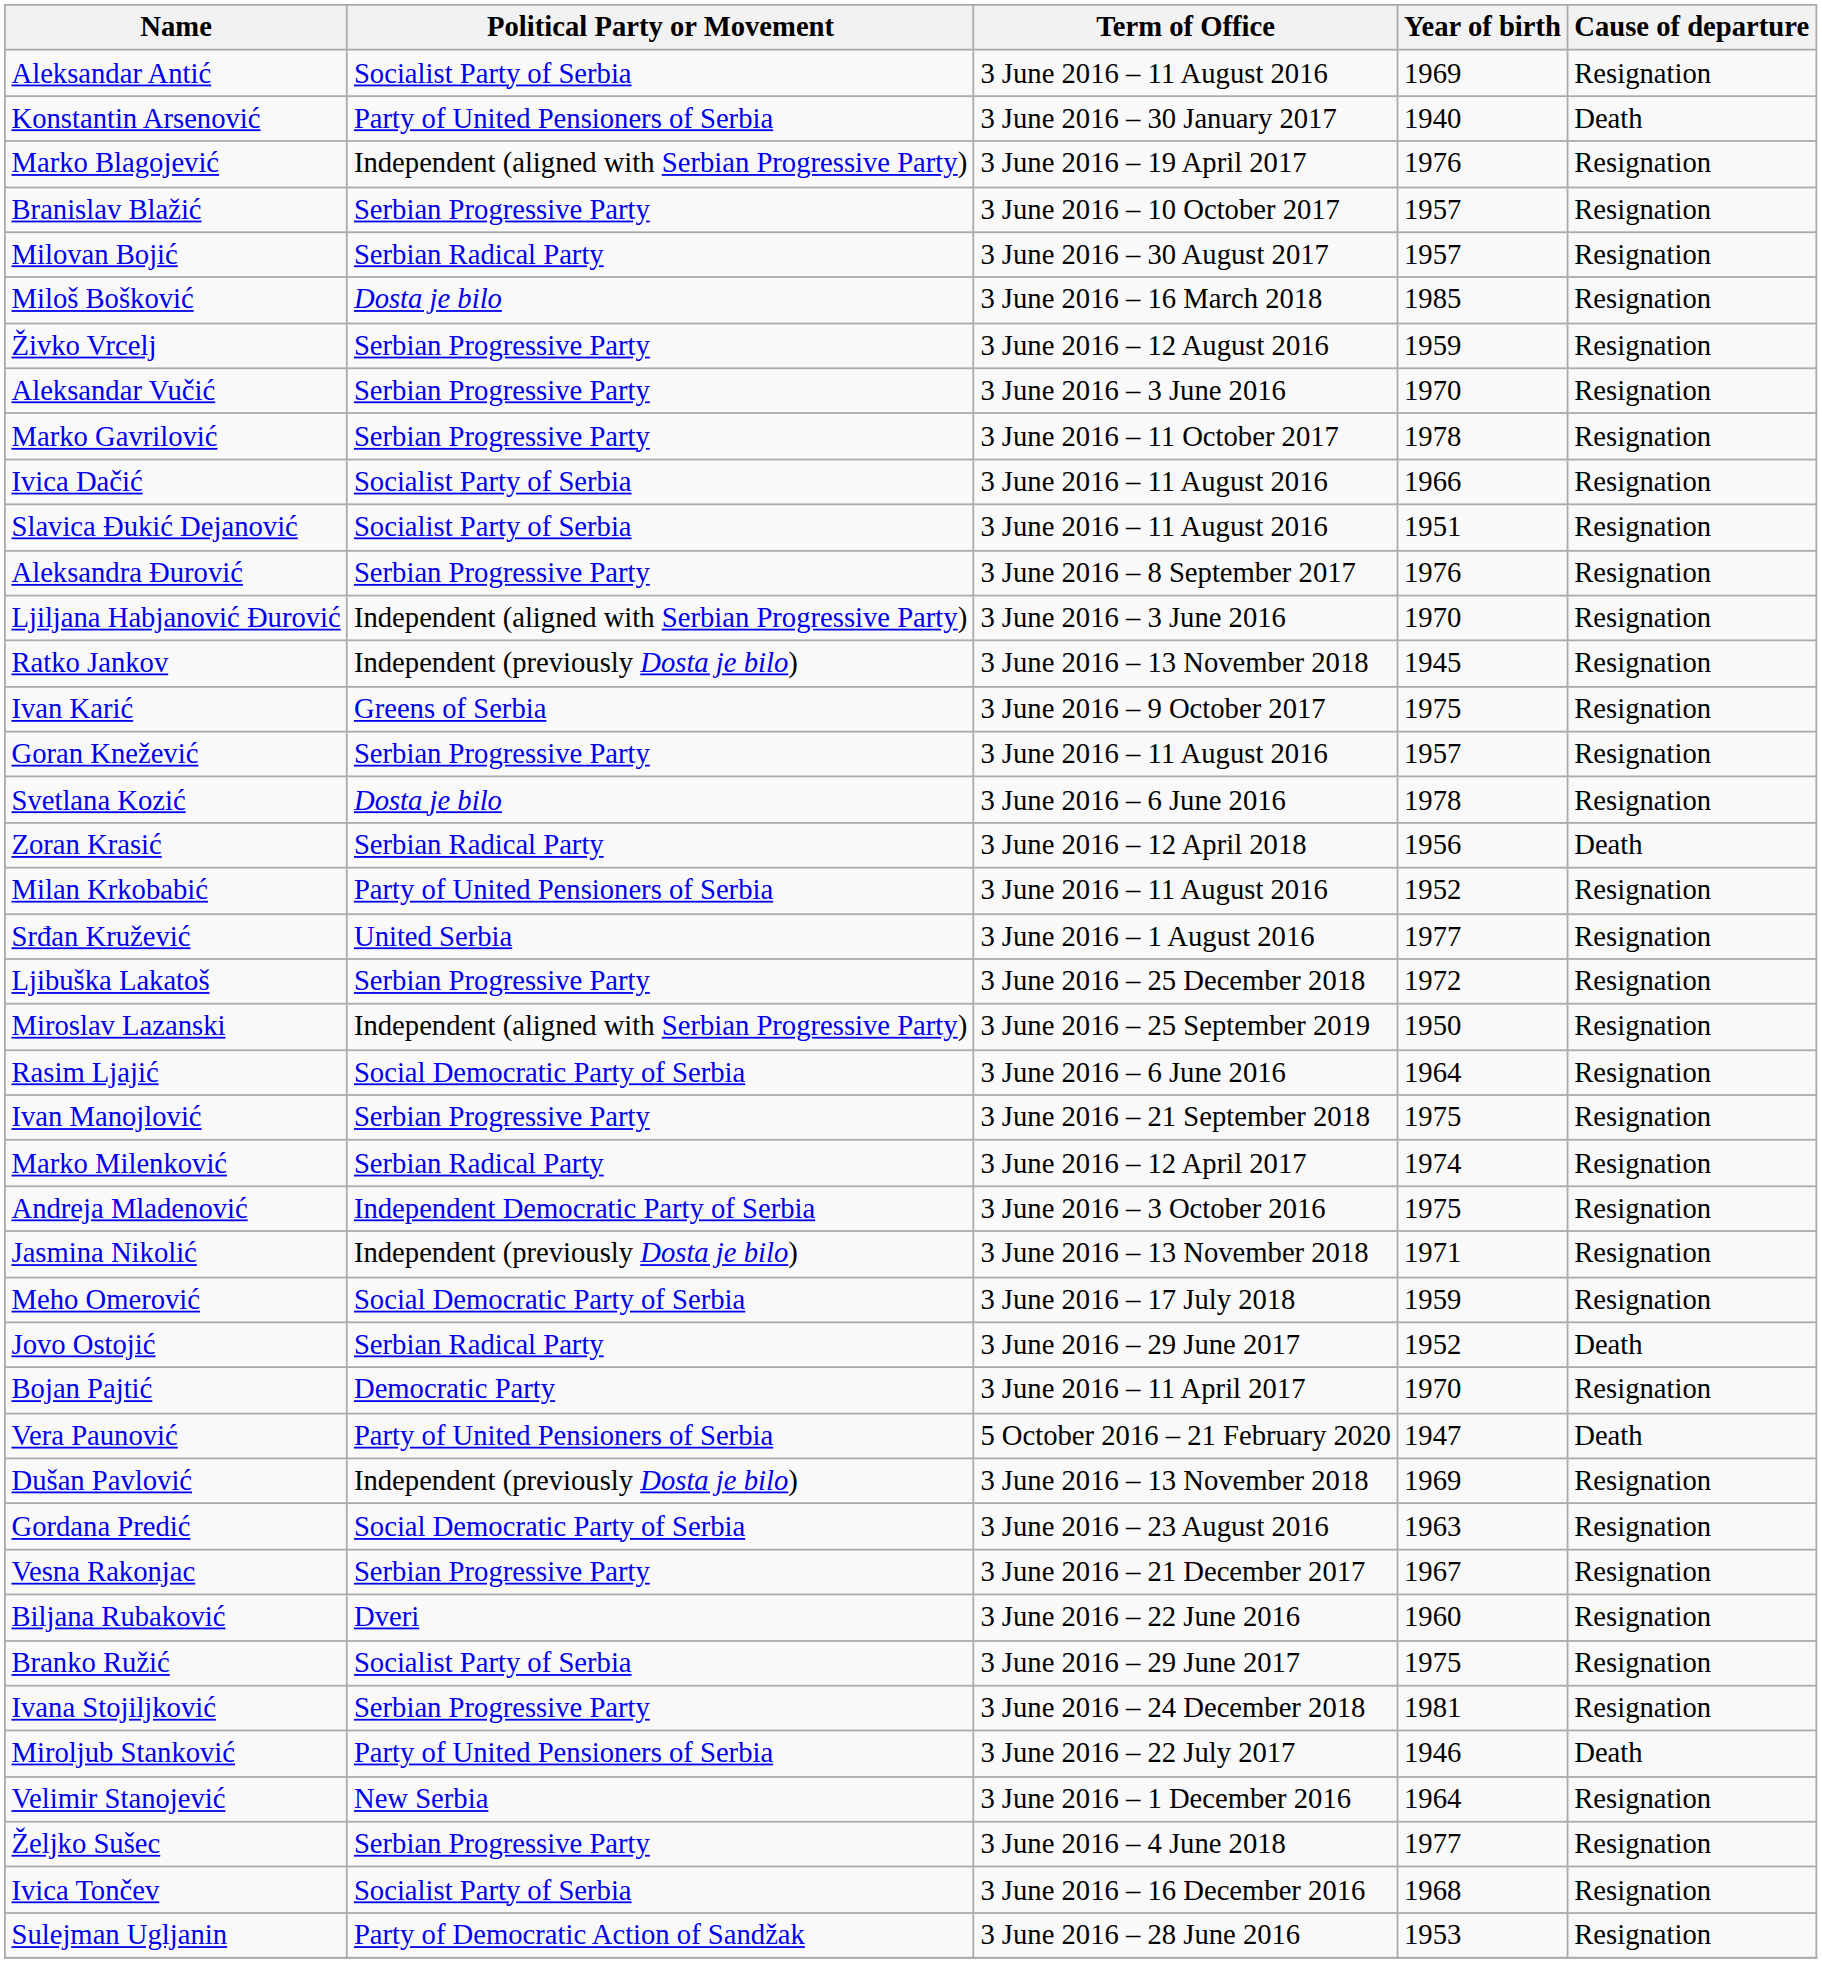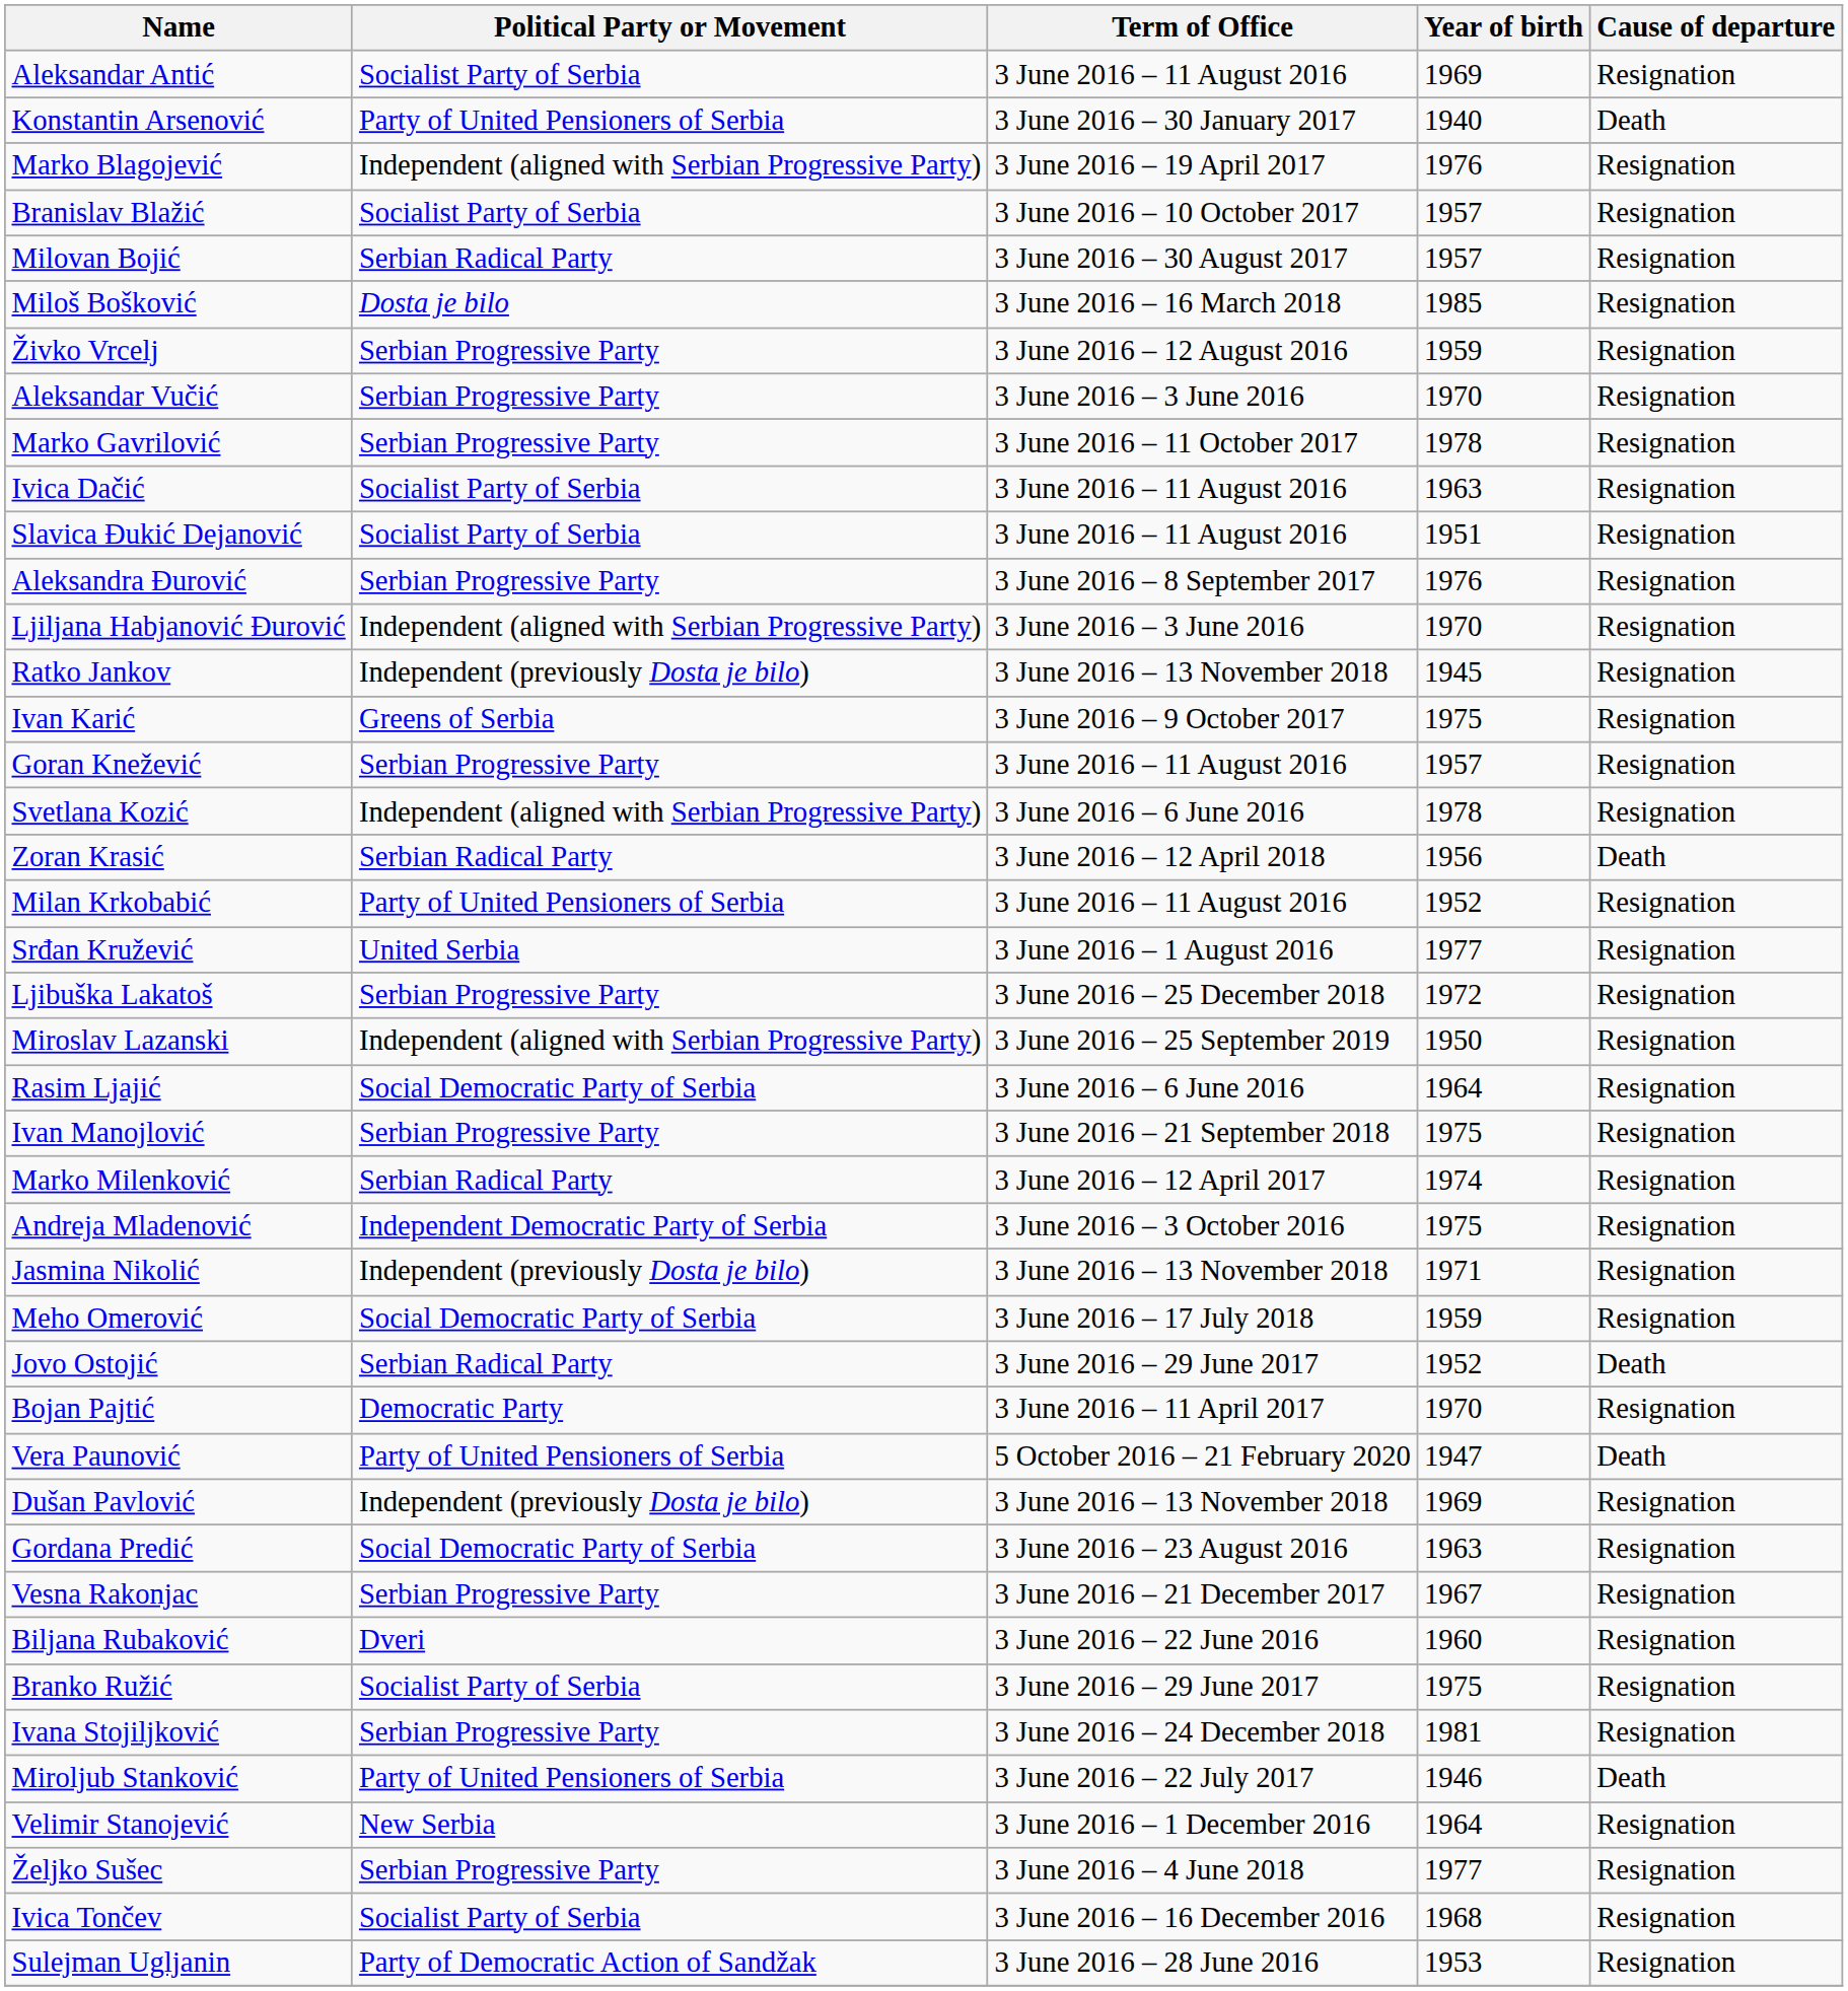Branislav Blažić | Political Party or Movement: Serbian Progressive Party -> Socialist Party of Serbia
Ivica Dačić | Year of birth: 1966 -> 1963
Svetlana Kozić | Political Party or Movement: Dosta je bilo -> Independent (aligned with Serbian Progressive Party)
